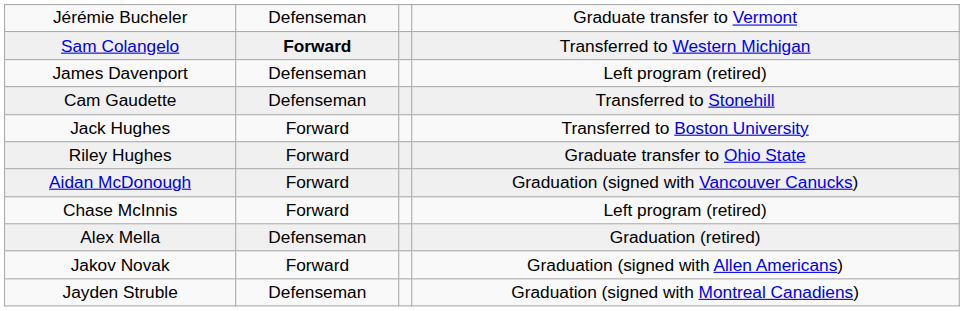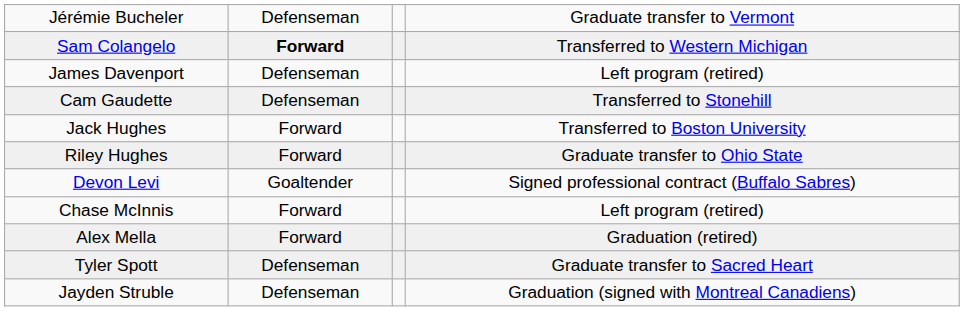+ row: Devon Levi | Goaltender | Signed professional contract (Buffalo Sabres)
- row: Aidan McDonough | Forward | Graduation (signed with Vancouver Canucks)
Alex Mella | column 2: Defenseman -> Forward
- row: Jakov Novak | Forward | Graduation (signed with Allen Americans)
+ row: Tyler Spott | Defenseman | Graduate transfer to Sacred Heart
